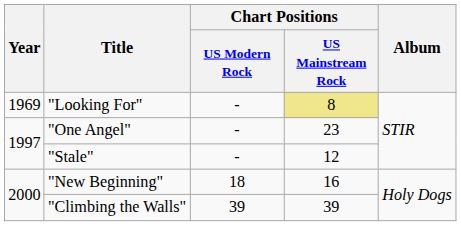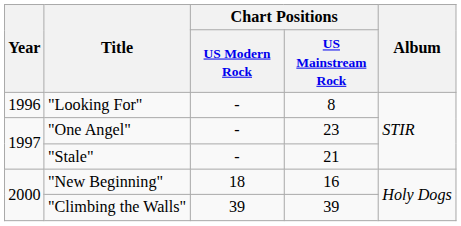"Looking For" | Year: 1969 -> 1996
"Looking For" | Chart Positions / US Mainstream Rock: khaki background -> no background
"Stale" | Chart Positions / US Mainstream Rock: 12 -> 21
